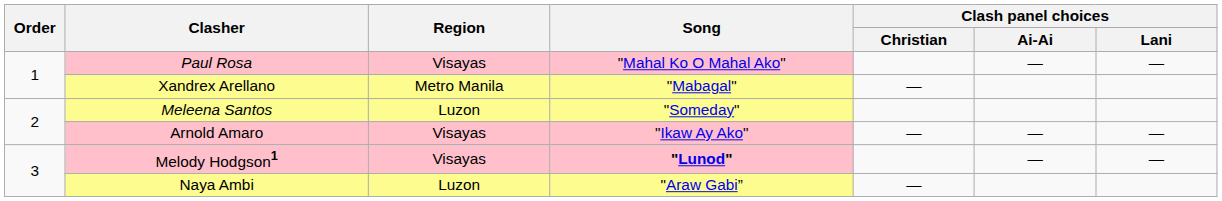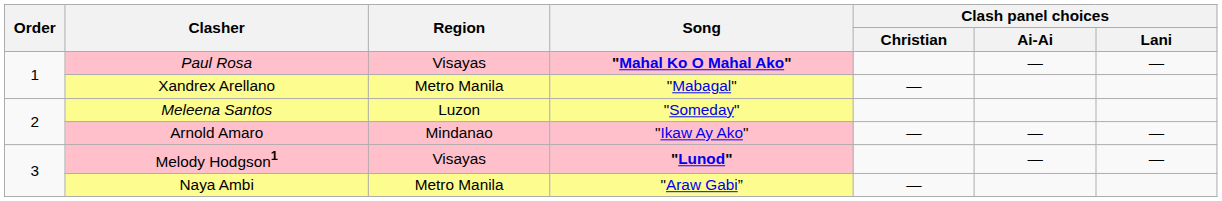Paul Rosa | Song: normal -> bold
Arnold Amaro | Region: Visayas -> Mindanao
Naya Ambi | Region: Luzon -> Metro Manila
